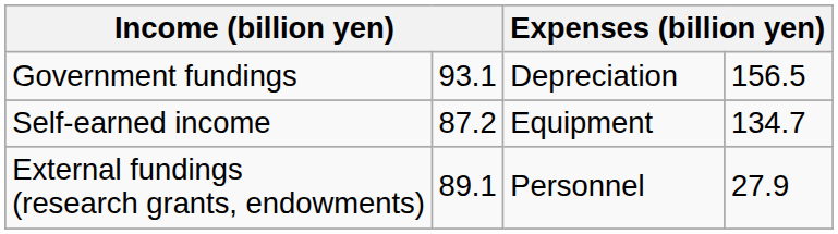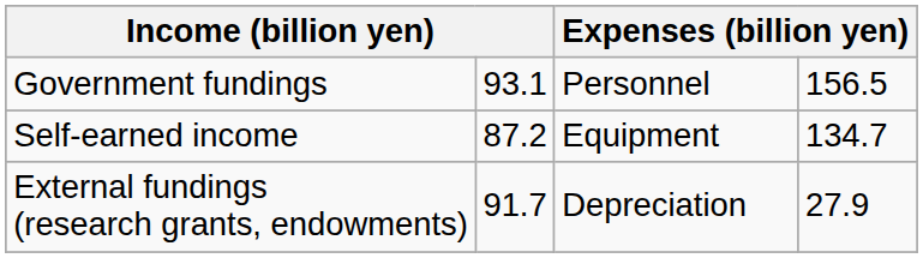Government fundings | column 3: Depreciation -> Personnel
External fundings (research grants, endowments) | column 2: 89.1 -> 91.7
External fundings (research grants, endowments) | column 3: Personnel -> Depreciation
